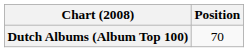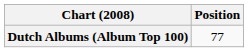Dutch Albums (Album Top 100) | Position: 70 -> 77
